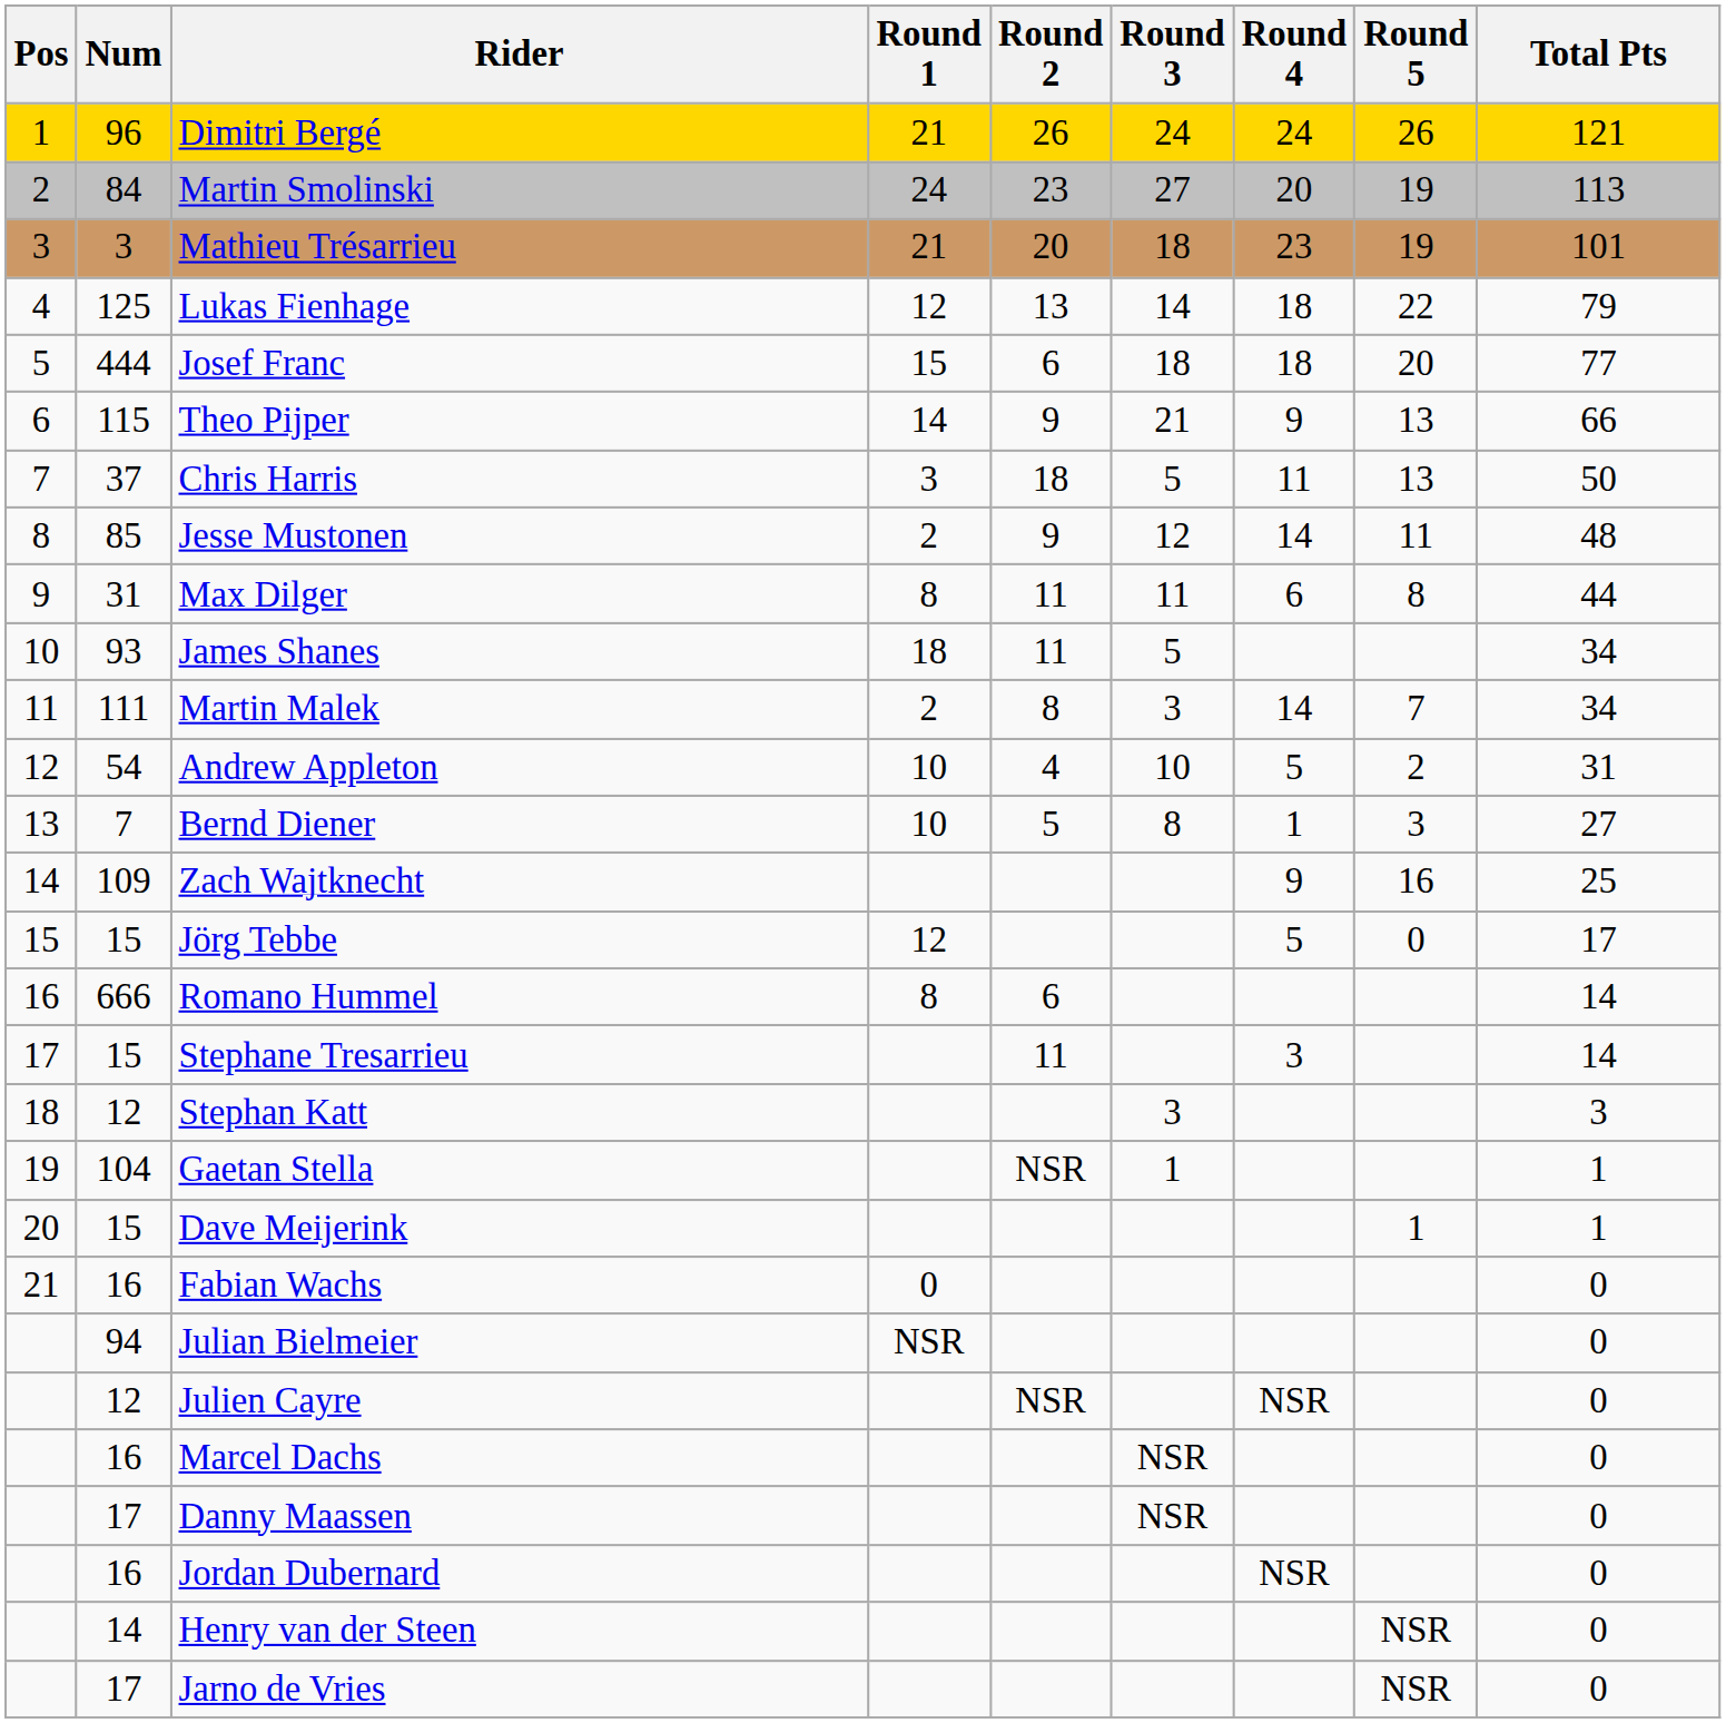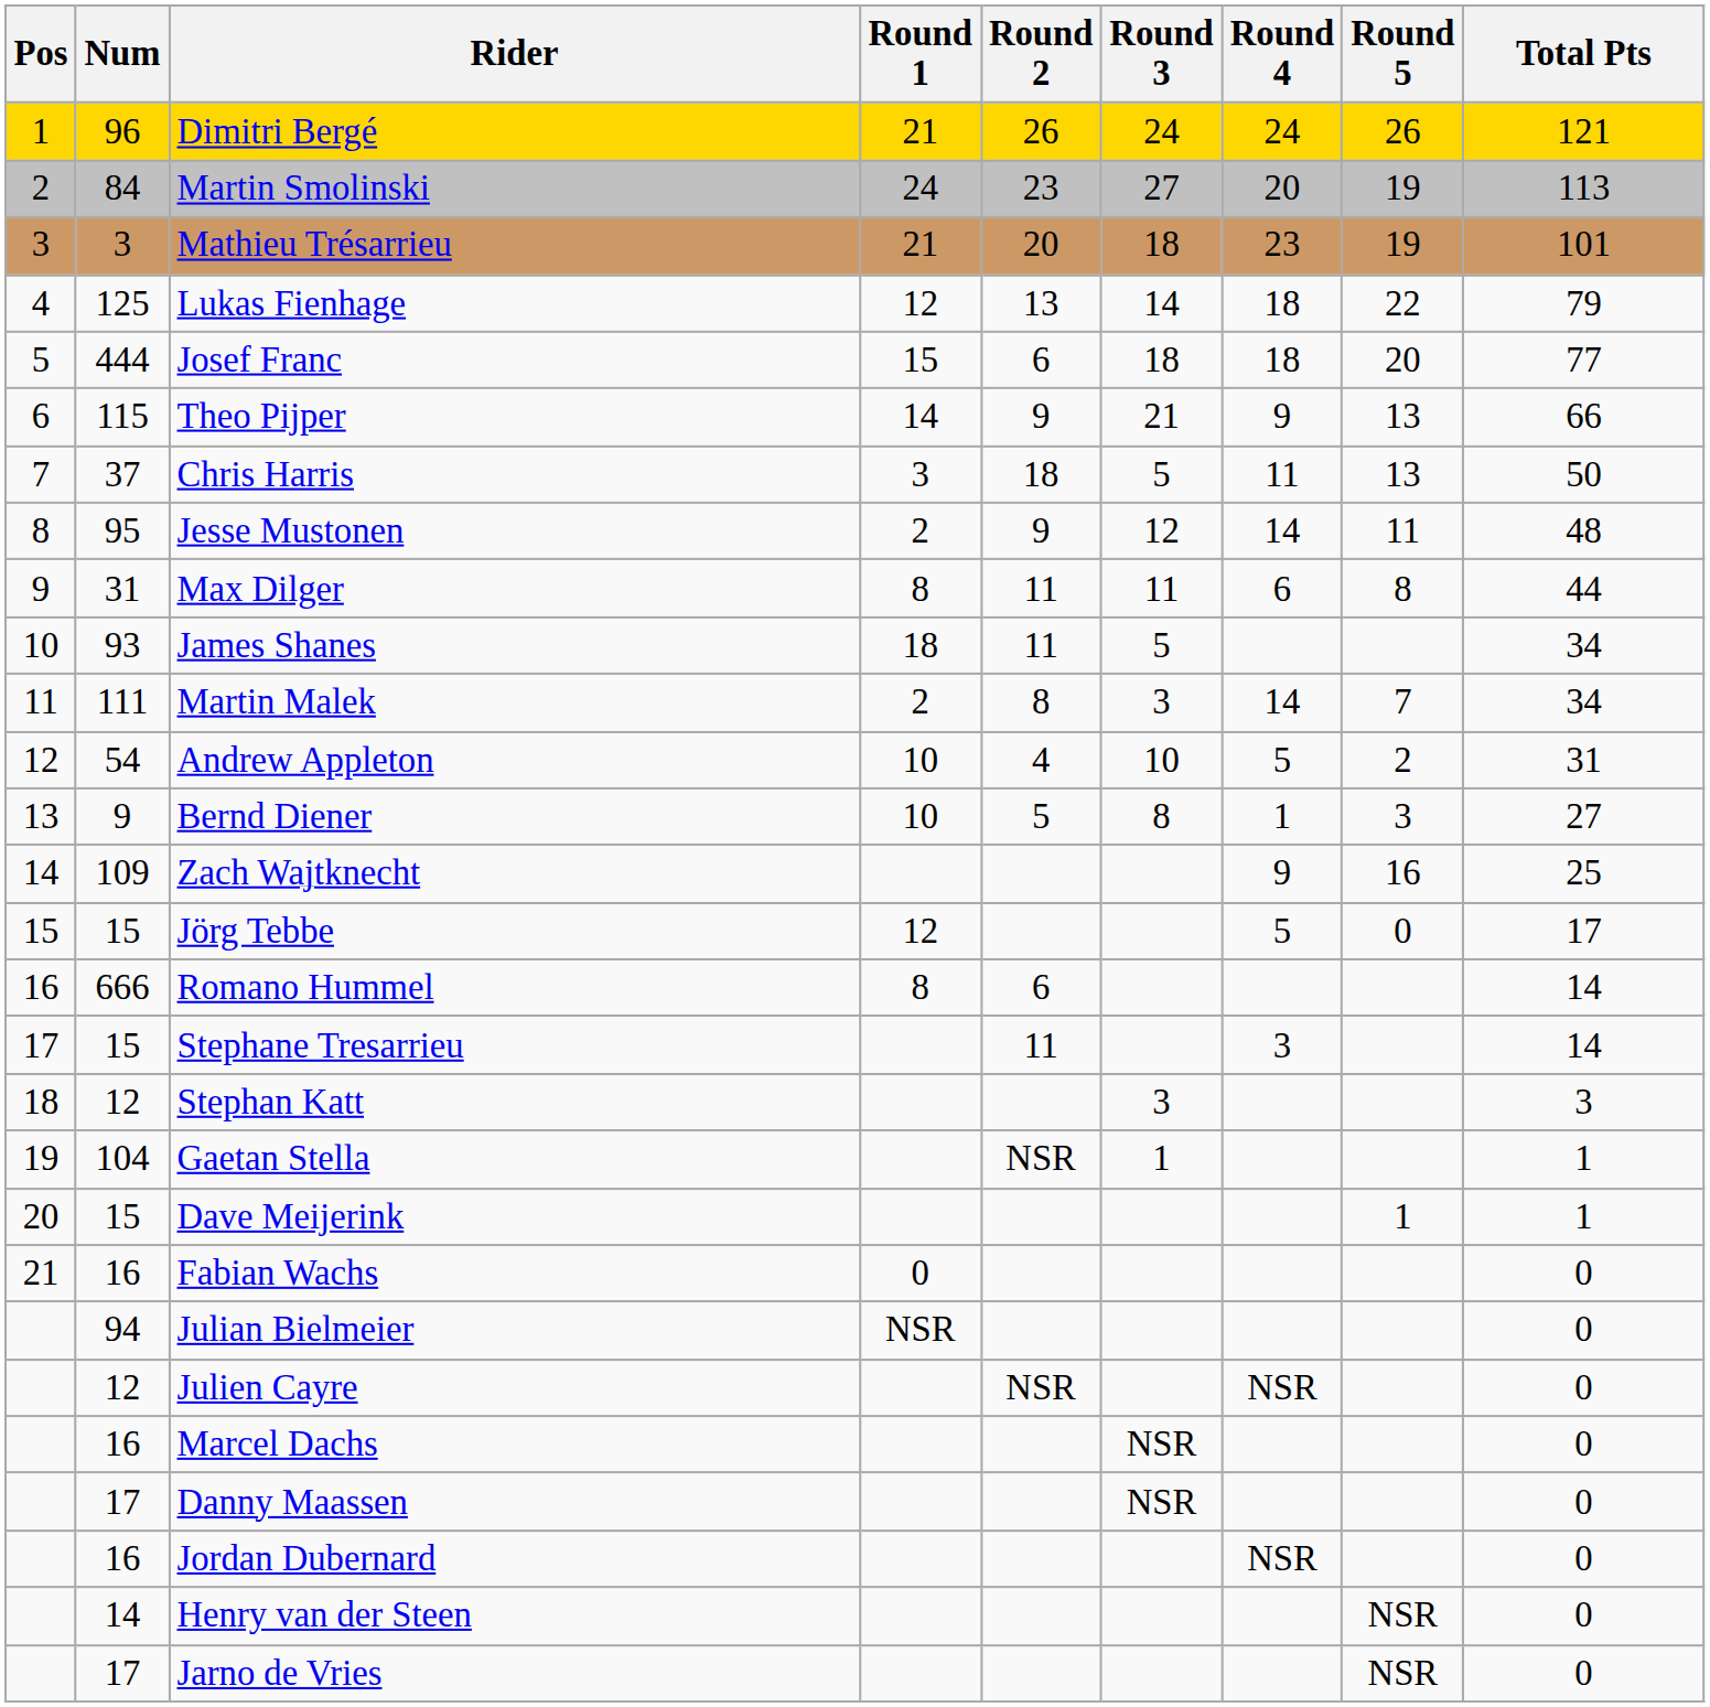Jesse Mustonen | Num: 85 -> 95
Bernd Diener | Num: 7 -> 9
